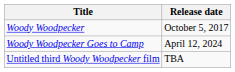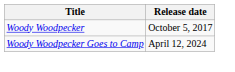- row: Untitled third Woody Woodpecker film | TBA
